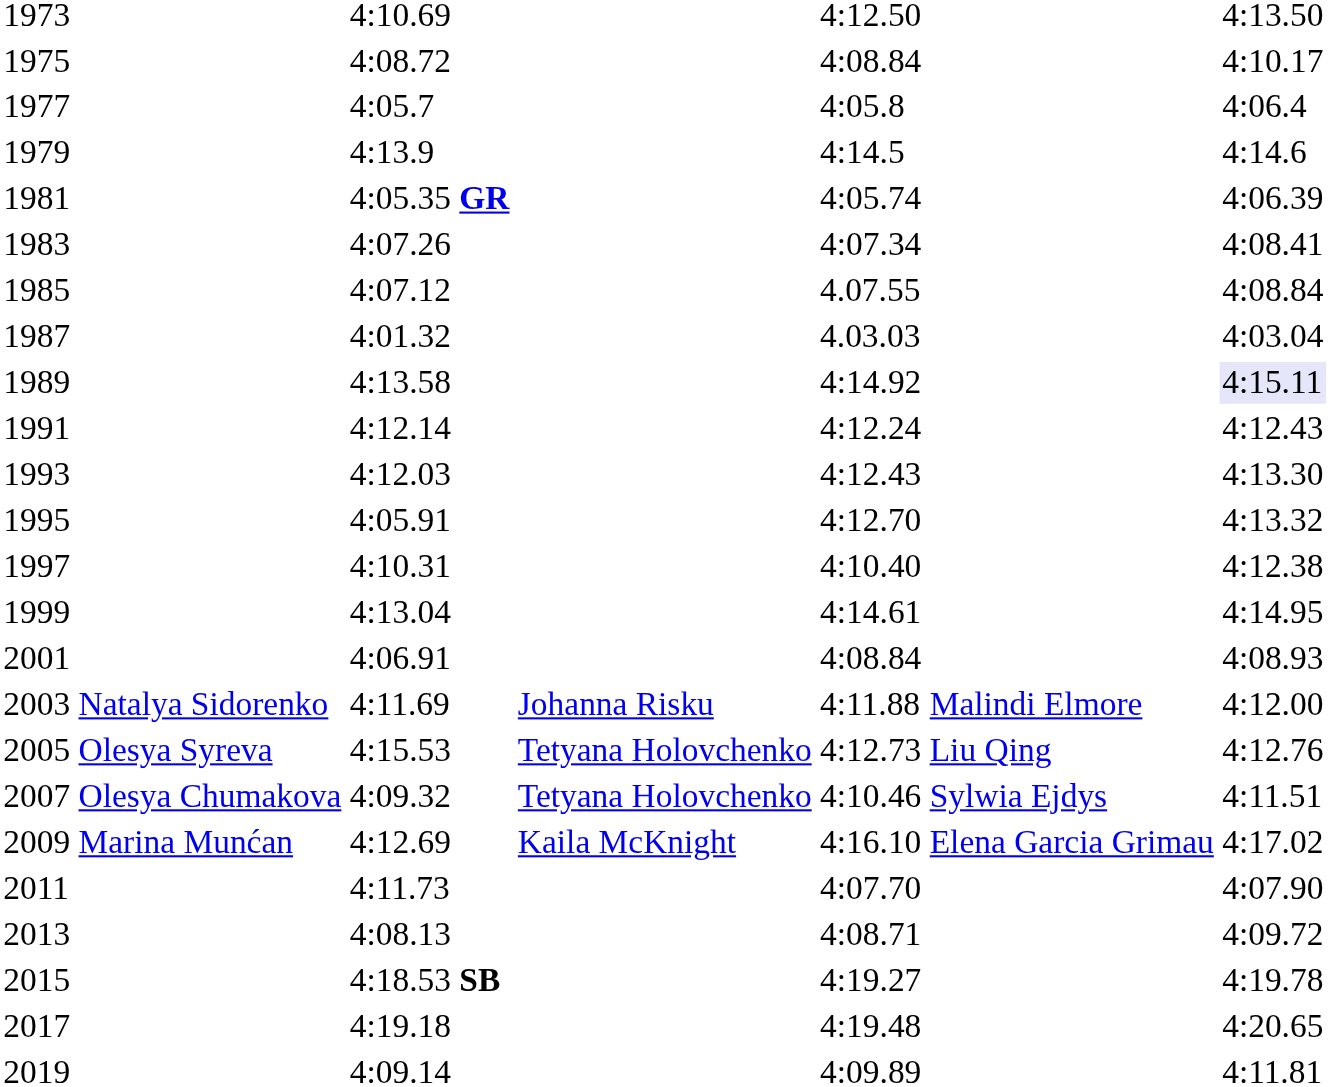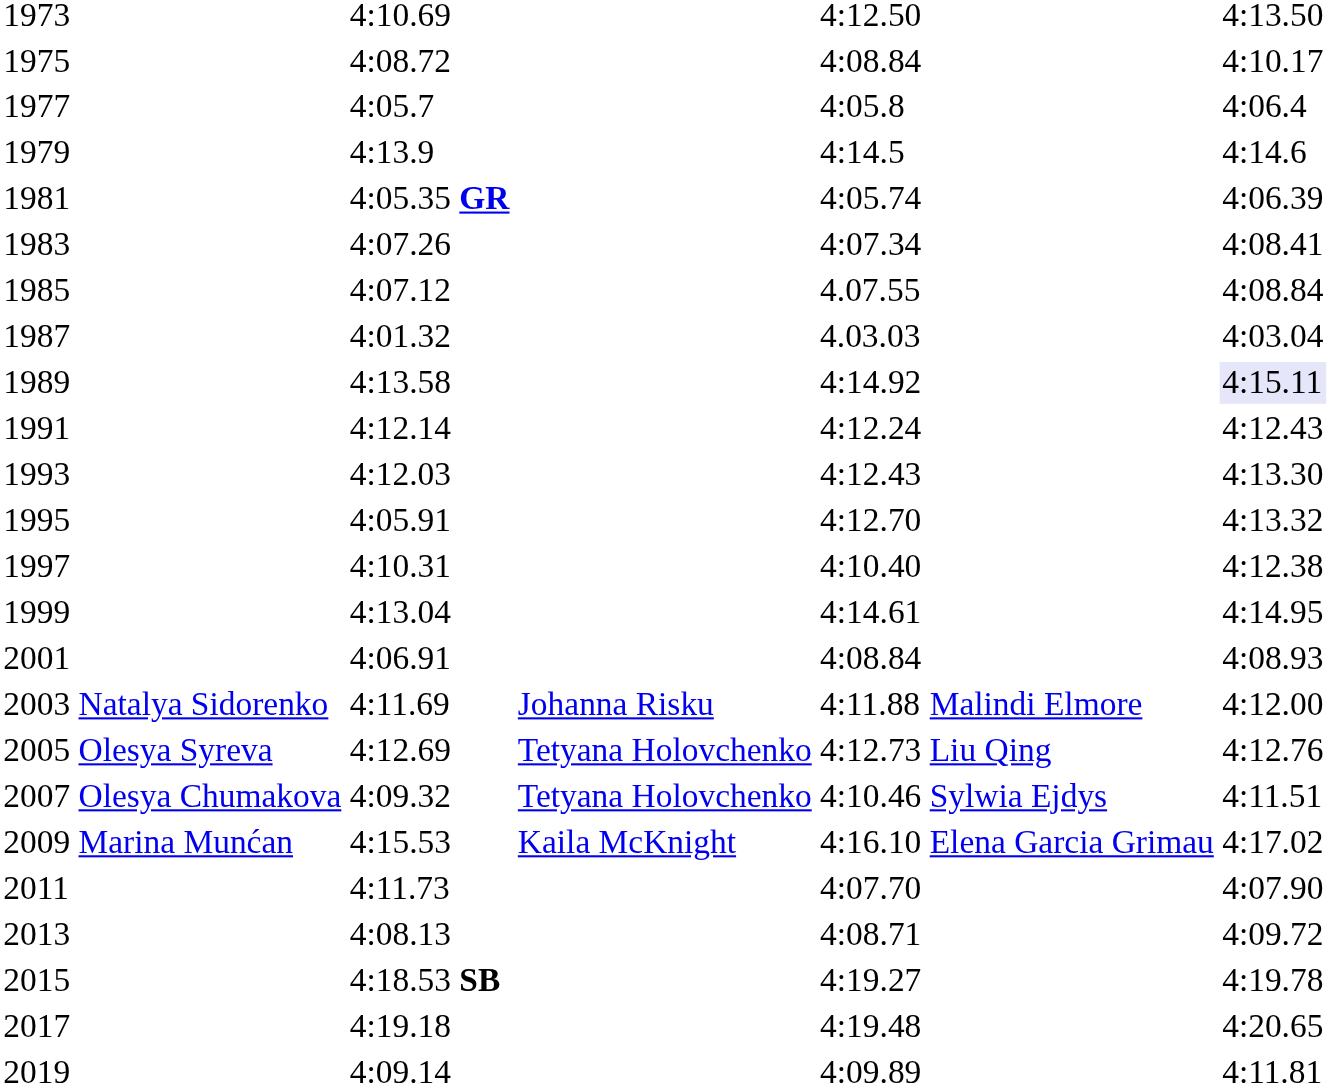2005 | column 3: 4:15.53 -> 4:12.69
2009 | column 3: 4:12.69 -> 4:15.53
